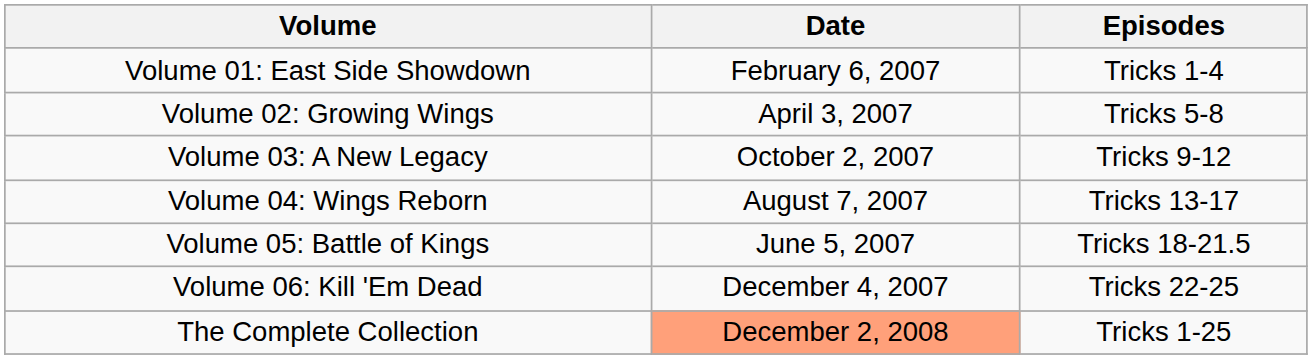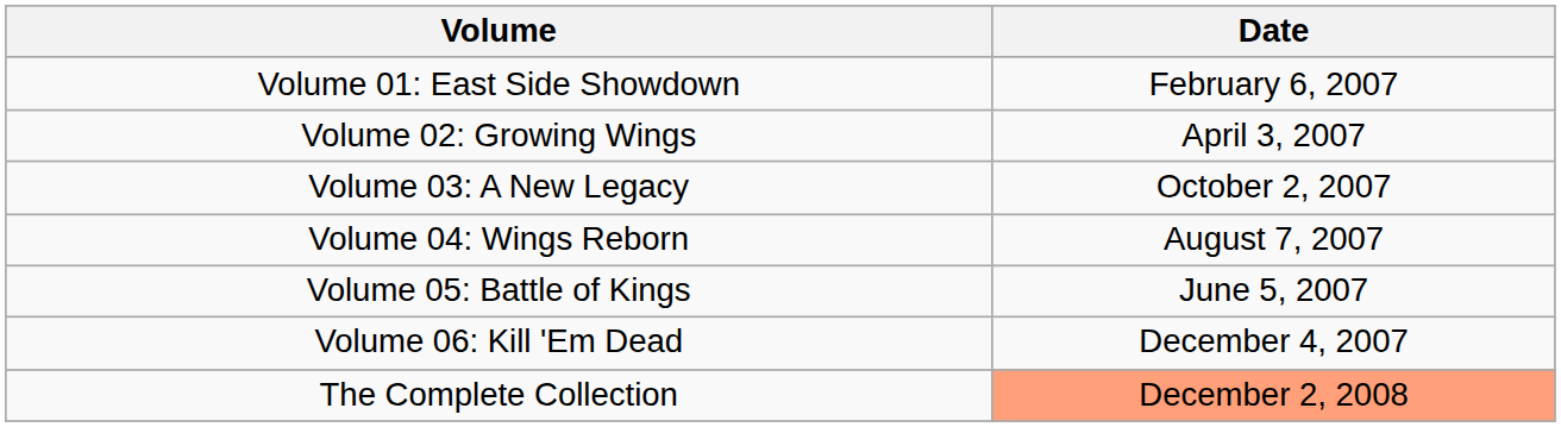- column: Episodes | Tricks 1-4 | Tricks 5-8 | Tricks 9-12 | Tricks 13-17 | Tricks 18-21.5 | Tricks 22-25 | Tricks 1-25
